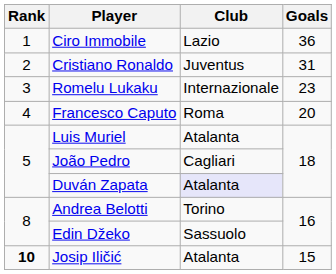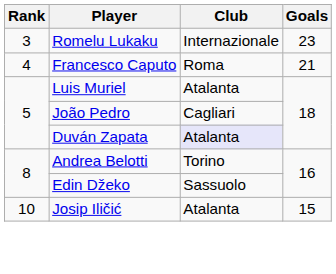- row: 1 | Ciro Immobile | Lazio | 36
- row: 2 | Cristiano Ronaldo | Juventus | 31
Francesco Caputo | Goals: 20 -> 21
Josip Iličić | Rank: bold -> normal
